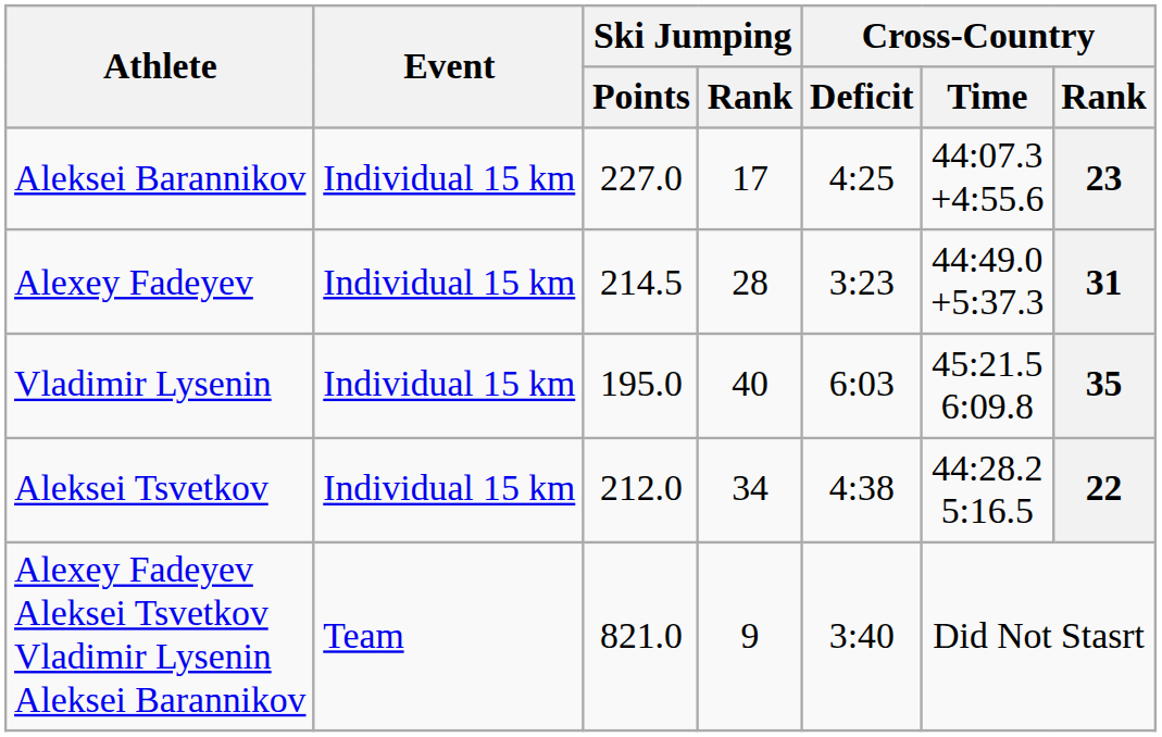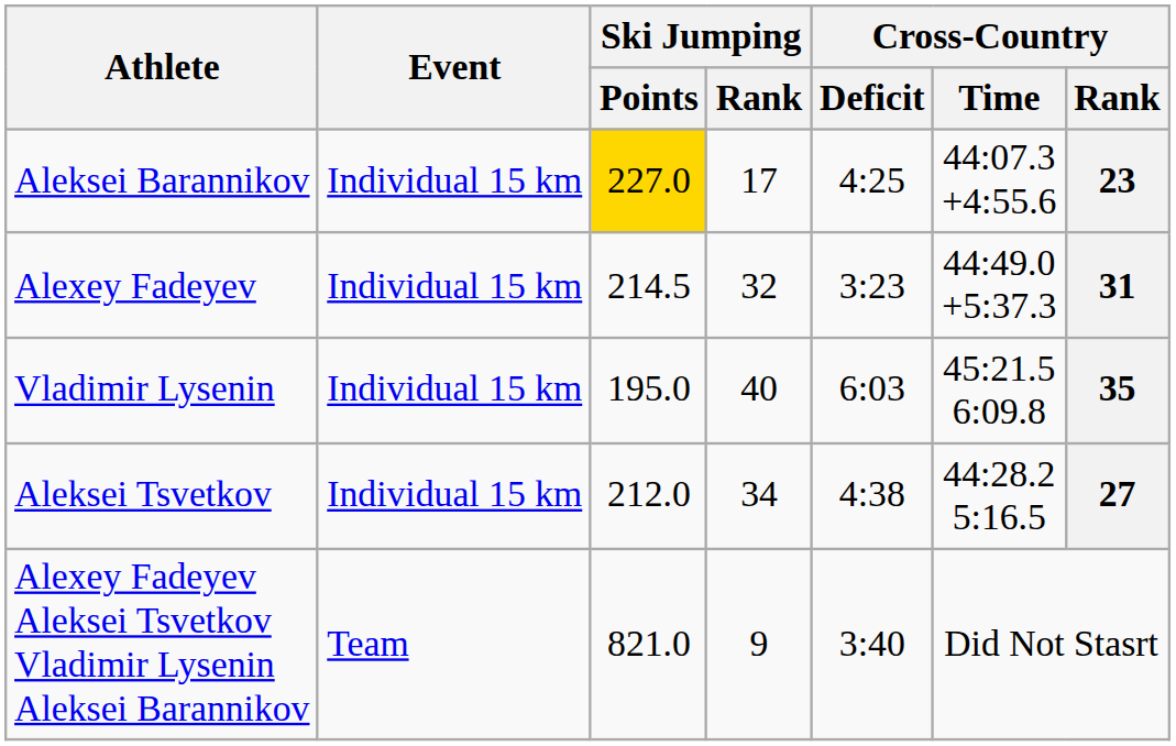Aleksei Barannikov | Ski Jumping / Points: no background -> gold background
Alexey Fadeyev | Ski Jumping / Rank: 28 -> 32
Aleksei Tsvetkov | Cross-Country / Rank: 22 -> 27
